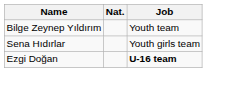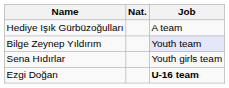+ row: Hediye Işık Gürbüzoğulları | A team
Bilge Zeynep Yıldırım | Job: no background -> lavender background
